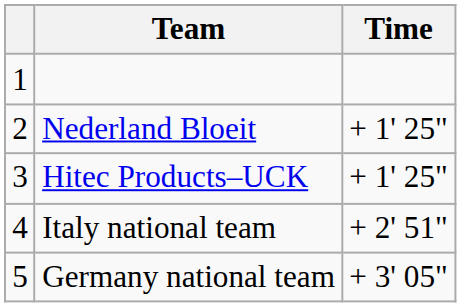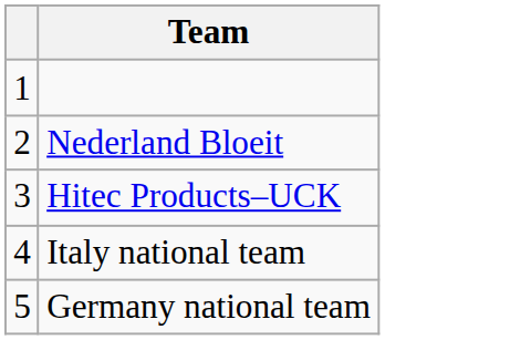- column: Time | + 1' 25" | + 1' 25" | + 2' 51" | + 3' 05"
